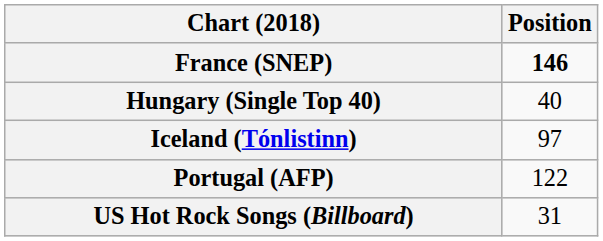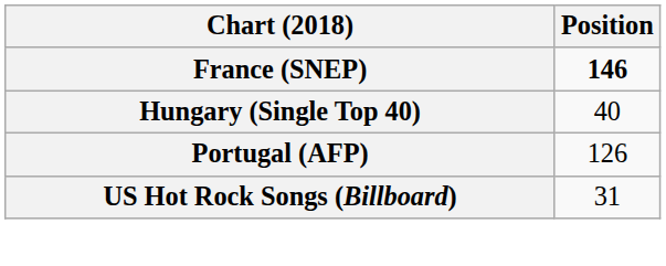- row: Iceland (Tónlistinn) | 97
Portugal (AFP) | Position: 122 -> 126
